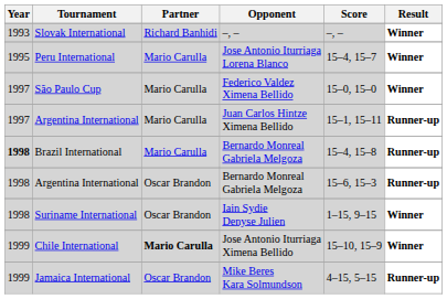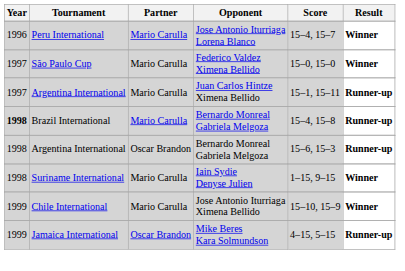- row: 1993 | Slovak International | Richard Banhidi | –, – | –, – | Winner
Peru International | Year: 1995 -> 1996
Suriname International | Partner: Oscar Brandon -> Mario Carulla
Chile International | Partner: bold -> normal
